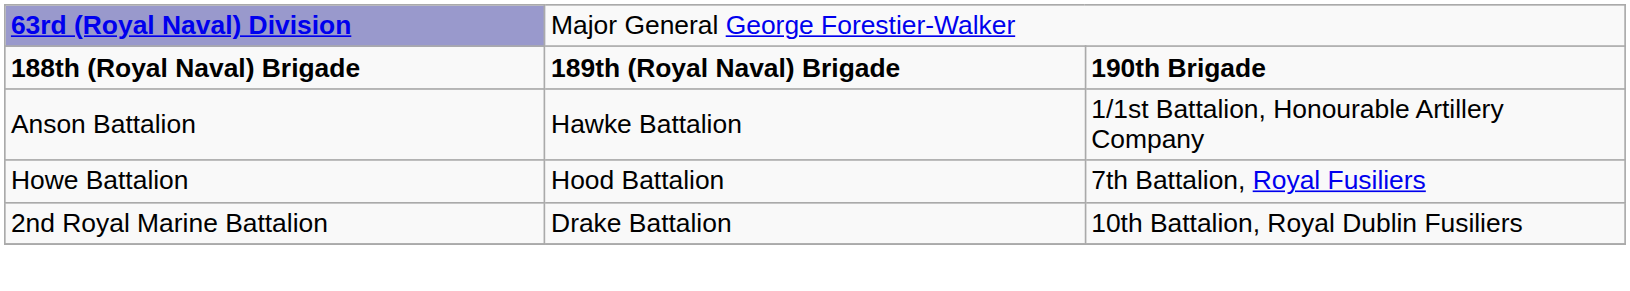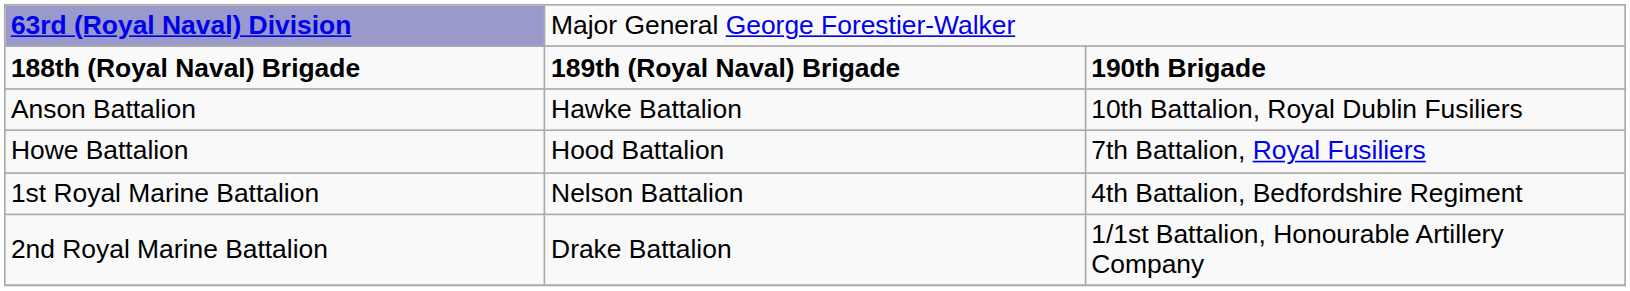Anson Battalion | column 3: 1/1st Battalion, Honourable Artillery Company -> 10th Battalion, Royal Dublin Fusiliers
+ row: 1st Royal Marine Battalion | Nelson Battalion | 4th Battalion, Bedfordshire Regiment
2nd Royal Marine Battalion | column 3: 10th Battalion, Royal Dublin Fusiliers -> 1/1st Battalion, Honourable Artillery Company
